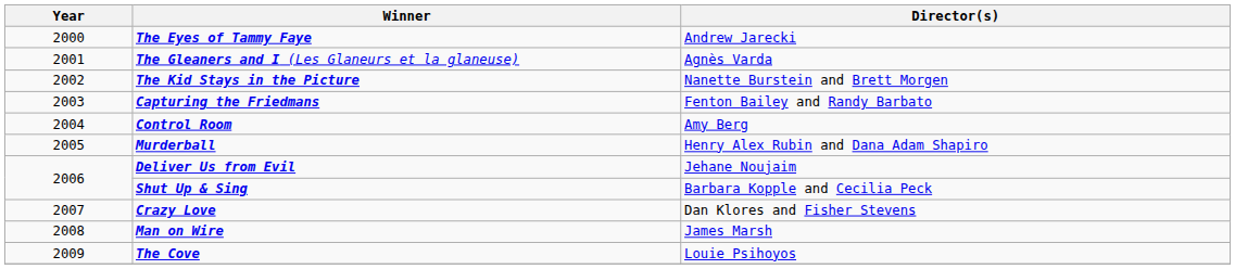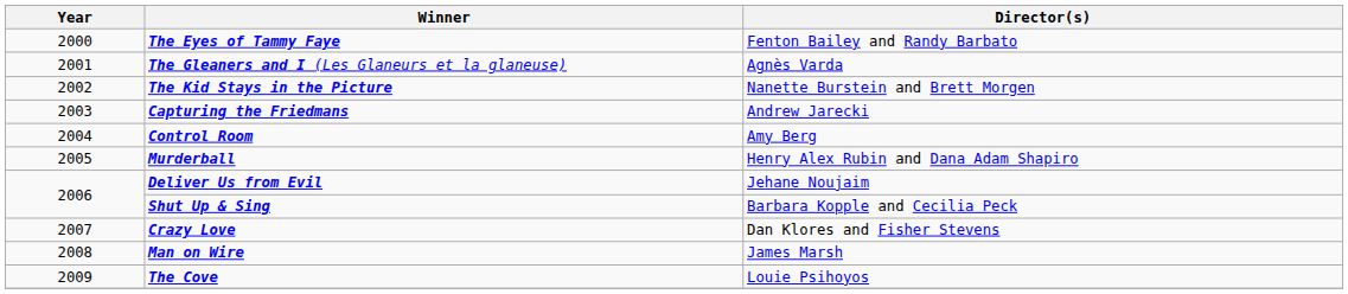The Eyes of Tammy Faye | Director(s): Andrew Jarecki -> Fenton Bailey and Randy Barbato
Capturing the Friedmans | Director(s): Fenton Bailey and Randy Barbato -> Andrew Jarecki
